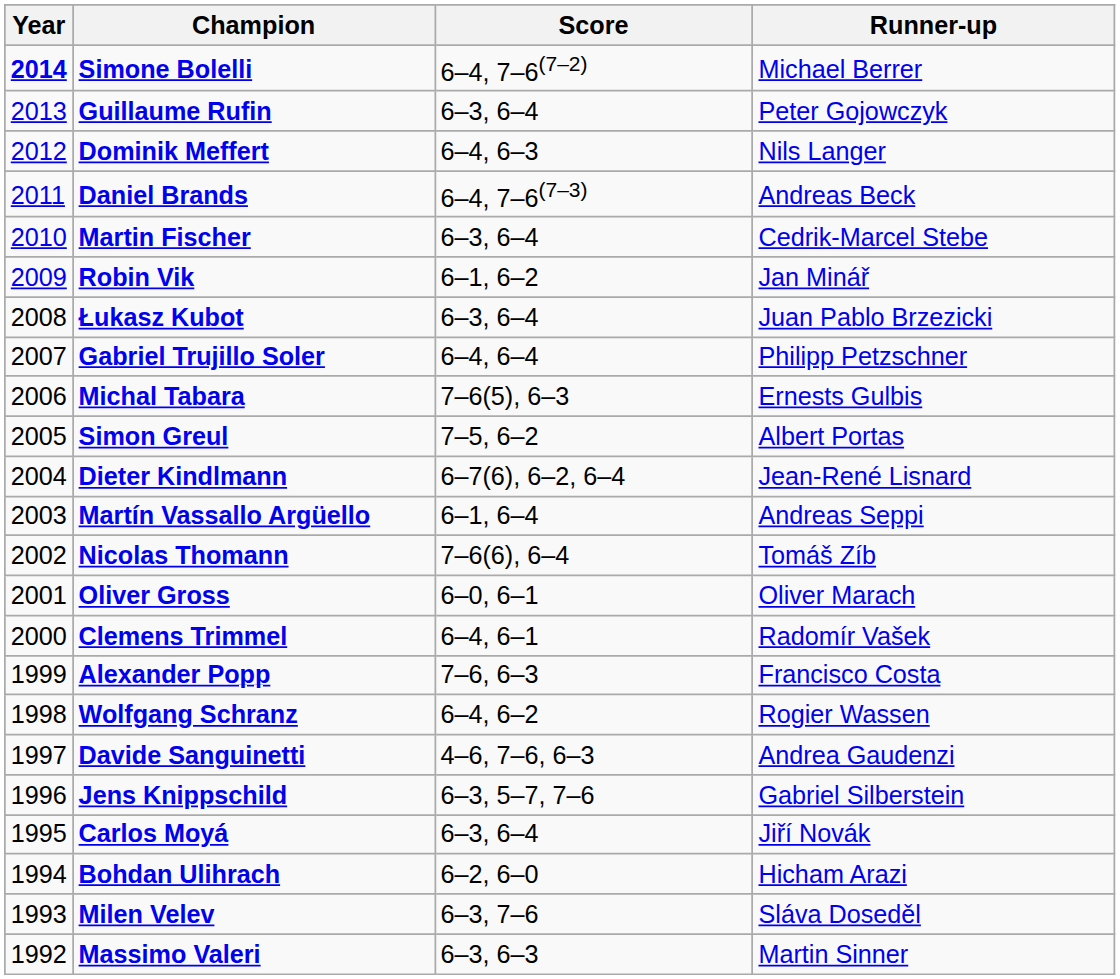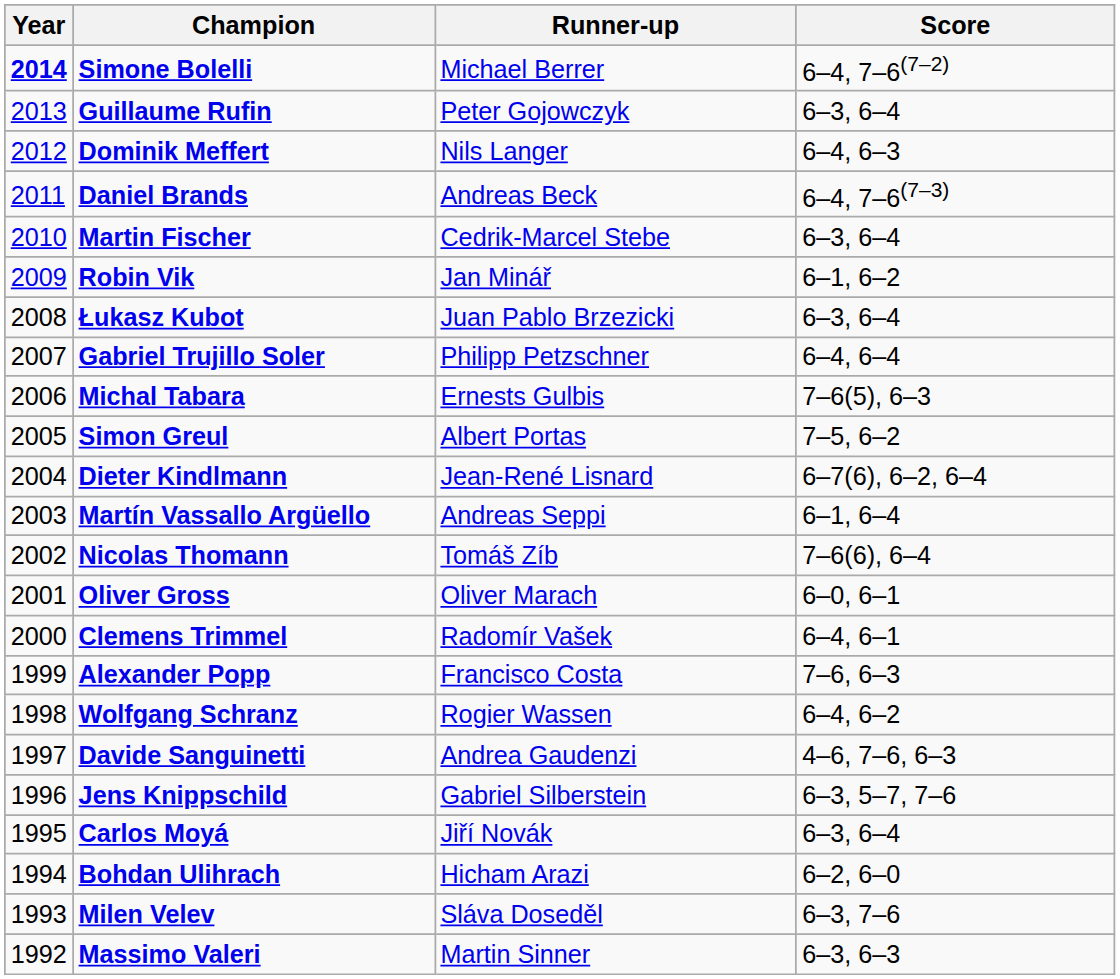columns swapped: Runner-up <-> Score
